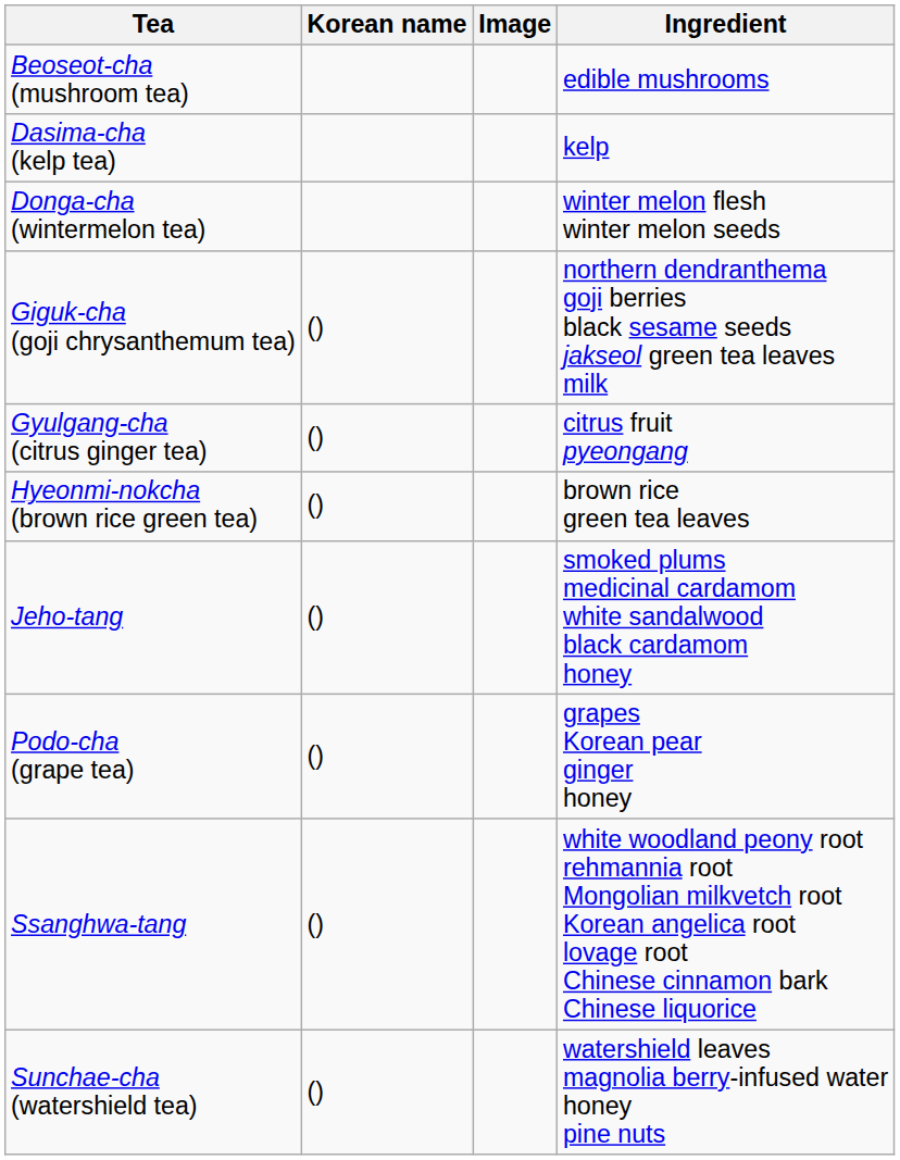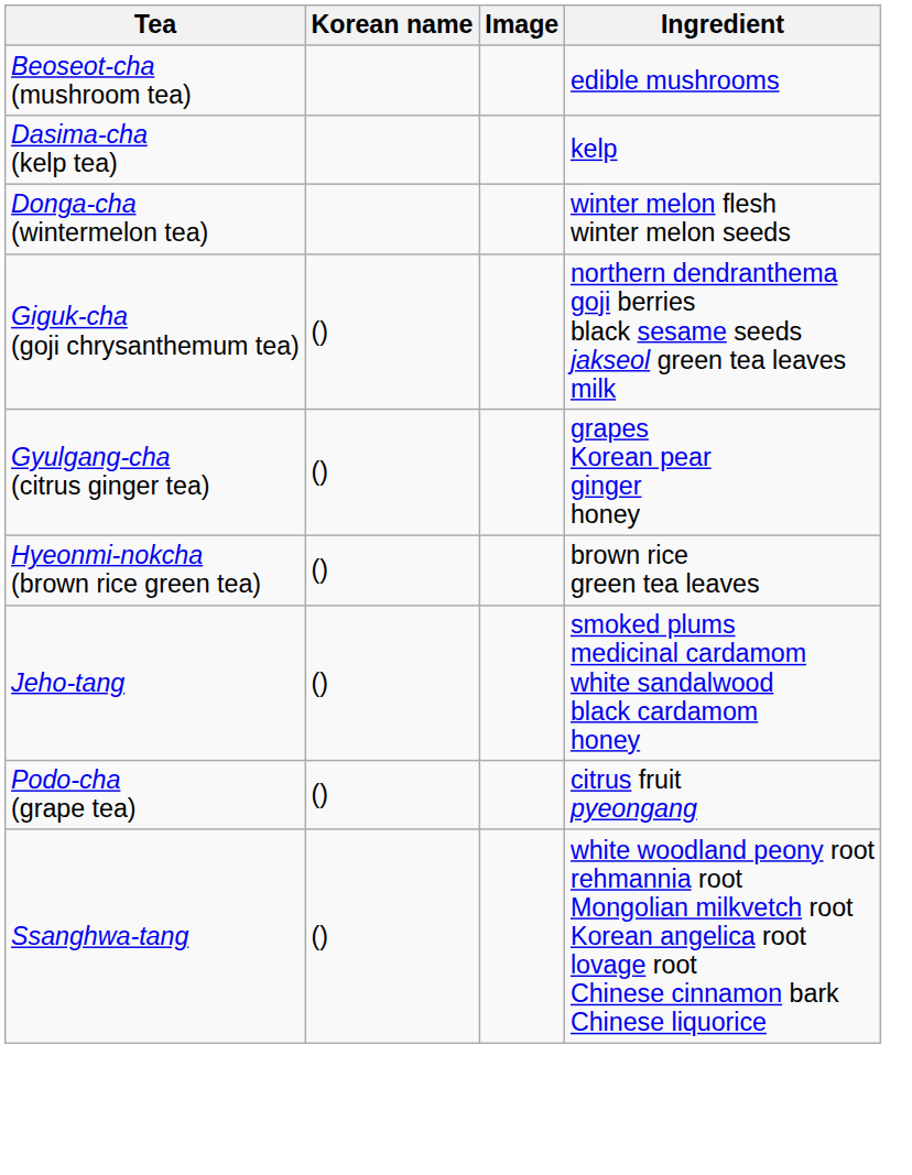Gyulgang-cha (citrus ginger tea) | Ingredient: citrus fruit pyeongang -> grapes Korean pear ginger honey
Podo-cha (grape tea) | Ingredient: grapes Korean pear ginger honey -> citrus fruit pyeongang
- row: Sunchae-cha (watershield tea) | () | watershield leaves magnolia berry-infused water honey pine nuts
